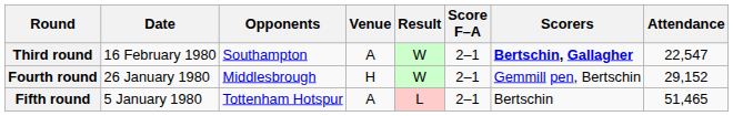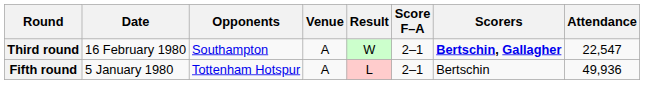- row: Fourth round | 26 January 1980 | Middlesbrough | H | W | 2–1 | Gemmill pen, Bertschin | 29,152
Fifth round | Attendance: 51,465 -> 49,936
